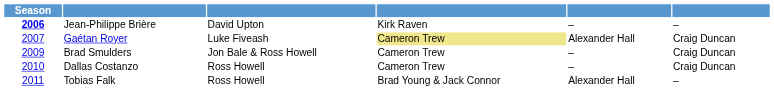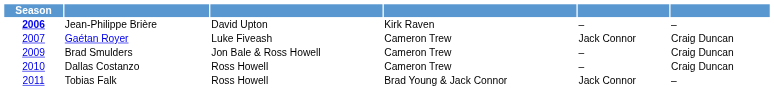Gaétan Royer | column 4: khaki background -> no background
Gaétan Royer | column 5: Alexander Hall -> Jack Connor
Tobias Falk | column 5: Alexander Hall -> Jack Connor
